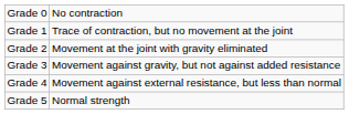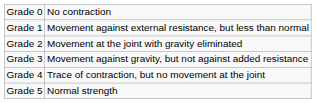Grade 1 | column 2: Trace of contraction, but no movement at the joint -> Movement against external resistance, but less than normal
Grade 4 | column 2: Movement against external resistance, but less than normal -> Trace of contraction, but no movement at the joint
